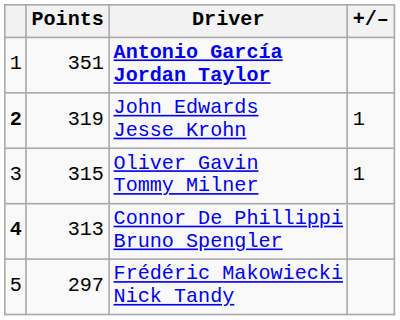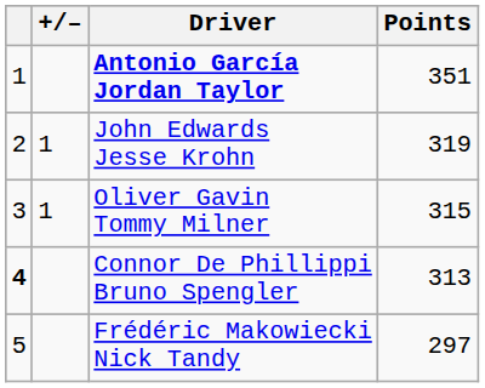columns swapped: +/– <-> Points
John Edwards Jesse Krohn | column 1: bold -> normal
